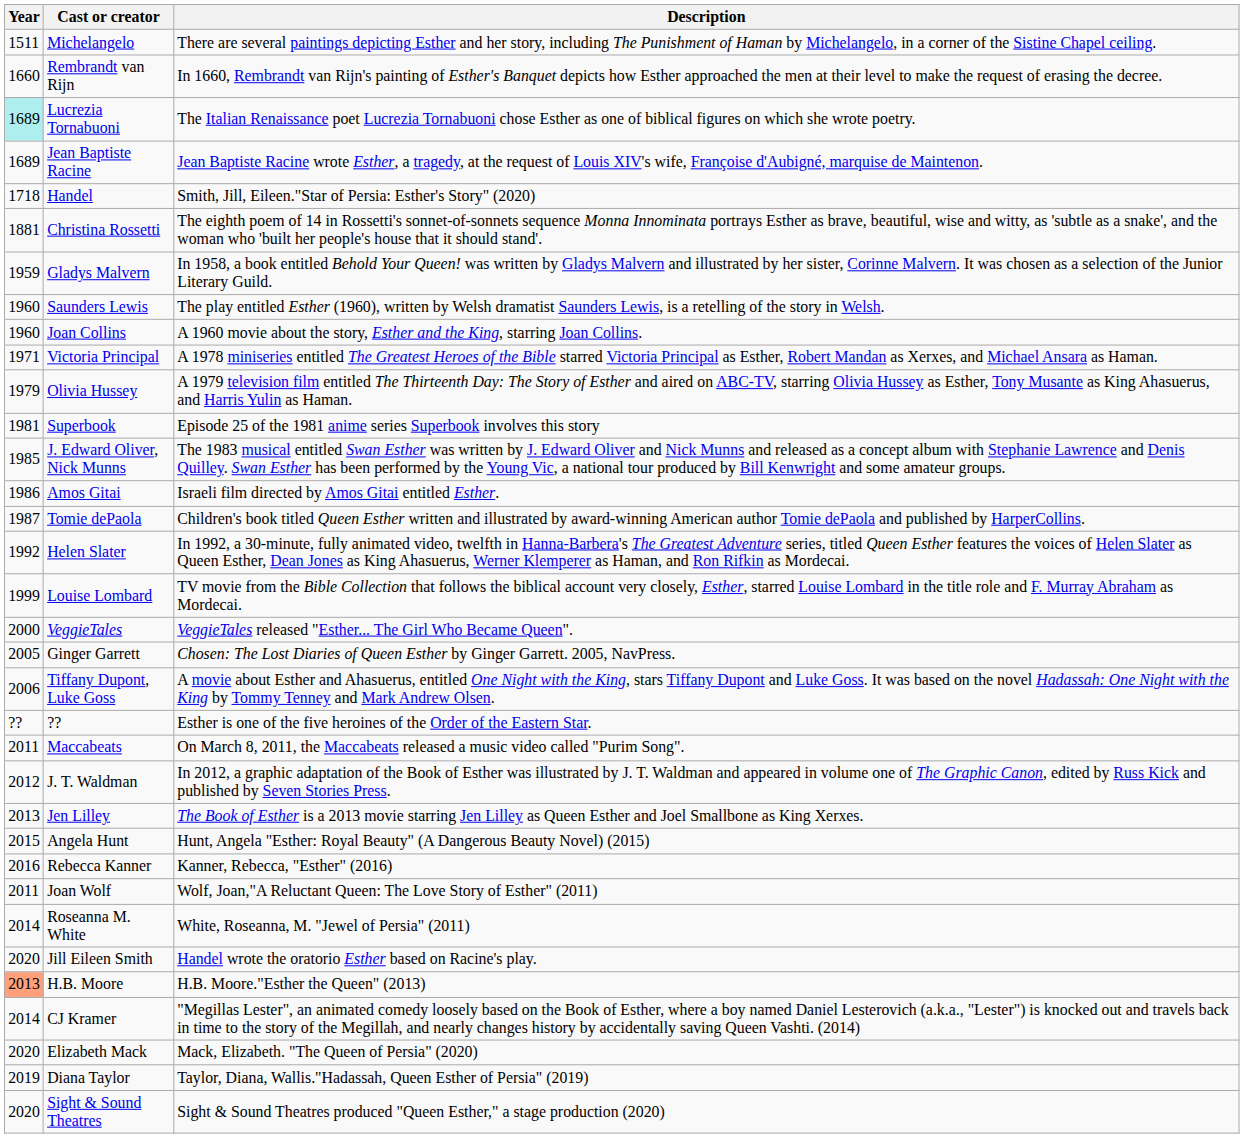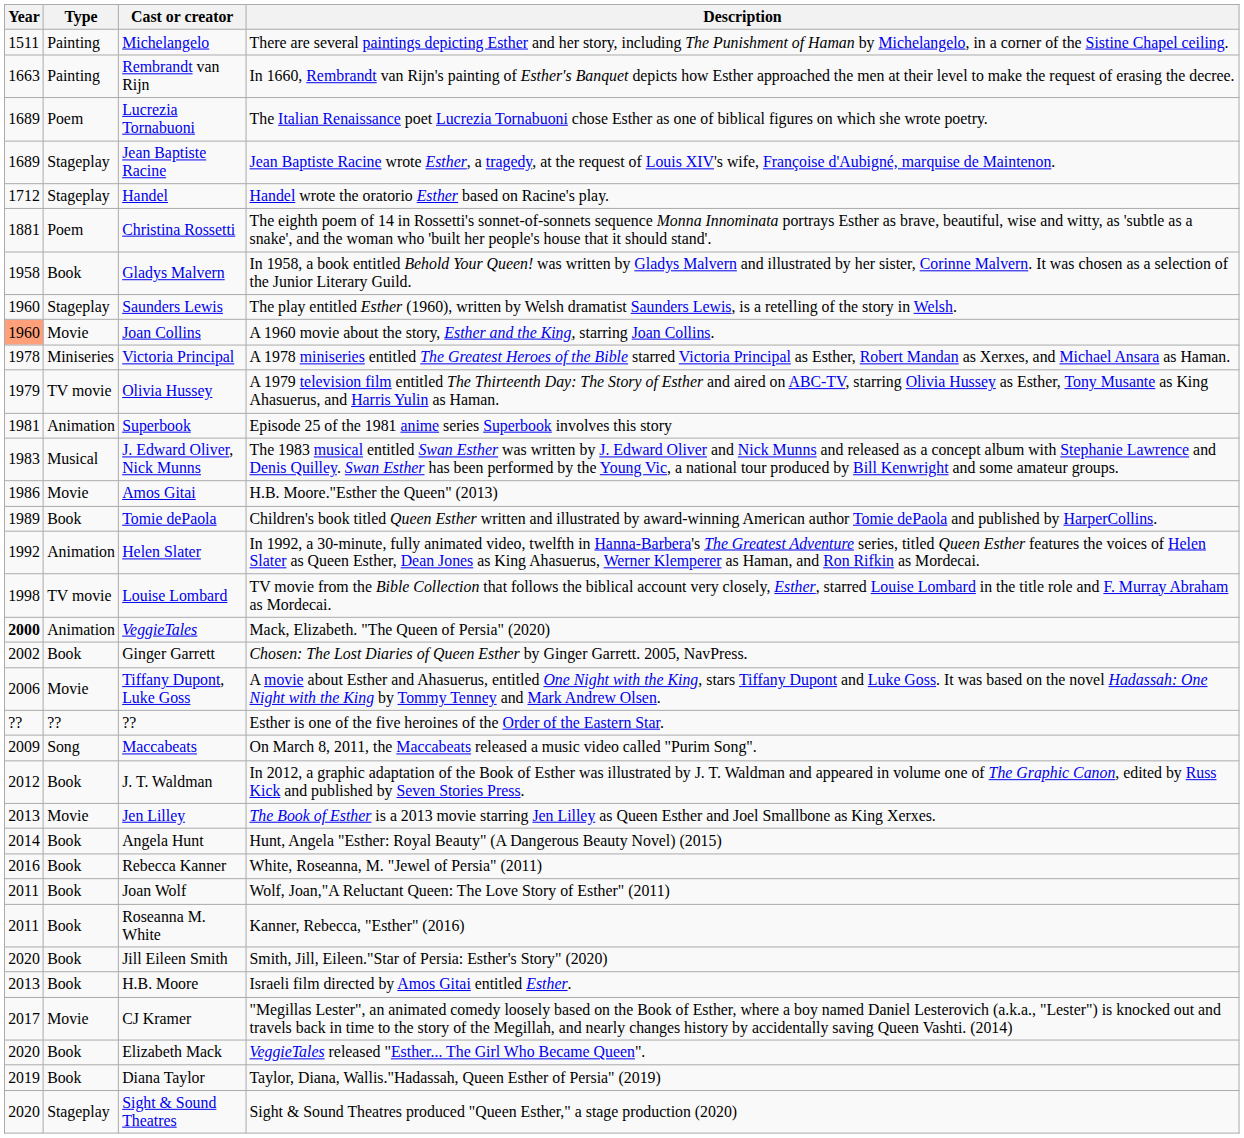+ column: Type | Painting | Painting | Poem | Stageplay | Stageplay | Poem | Book | Stageplay | Movie | Miniseries | TV movie | Animation | Musical | Movie | Book | Animation | TV movie | Animation | Book | Movie | ?? | Song | Book | Movie | Book | Book | Book | Book | Book | Book | Movie | Book | Book | Stageplay
Rembrandt van Rijn | Year: 1660 -> 1663
Lucrezia Tornabuoni | Year: paleturquoise background -> no background
Handel | Year: 1718 -> 1712
Handel | Description: Smith, Jill, Eileen."Star of Persia: Esther's Story" (2020) -> Handel wrote the oratorio Esther based on Racine's play.
Gladys Malvern | Year: 1959 -> 1958
Joan Collins | Year: no background -> lightsalmon background
Victoria Principal | Year: 1971 -> 1978
J. Edward Oliver, Nick Munns | Year: 1985 -> 1983
Amos Gitai | Description: Israeli film directed by Amos Gitai entitled Esther. -> H.B. Moore."Esther the Queen" (2013)
Tomie dePaola | Year: 1987 -> 1989
Louise Lombard | Year: 1999 -> 1998
VeggieTales | Year: normal -> bold
VeggieTales | Description: VeggieTales released "Esther... The Girl Who Became Queen". -> Mack, Elizabeth. "The Queen of Persia" (2020)
Ginger Garrett | Year: 2005 -> 2002
Maccabeats | Year: 2011 -> 2009
Angela Hunt | Year: 2015 -> 2014
Rebecca Kanner | Description: Kanner, Rebecca, "Esther" (2016) -> White, Roseanna, M. "Jewel of Persia" (2011)
Roseanna M. White | Year: 2014 -> 2011
Roseanna M. White | Description: White, Roseanna, M. "Jewel of Persia" (2011) -> Kanner, Rebecca, "Esther" (2016)
Jill Eileen Smith | Description: Handel wrote the oratorio Esther based on Racine's play. -> Smith, Jill, Eileen."Star of Persia: Esther's Story" (2020)
H.B. Moore | Year: lightsalmon background -> no background
H.B. Moore | Description: H.B. Moore."Esther the Queen" (2013) -> Israeli film directed by Amos Gitai entitled Esther.
CJ Kramer | Year: 2014 -> 2017
Elizabeth Mack | Description: Mack, Elizabeth. "The Queen of Persia" (2020) -> VeggieTales released "Esther... The Girl Who Became Queen".
